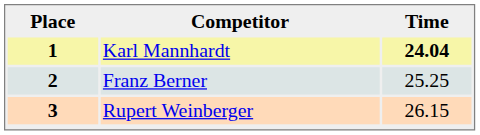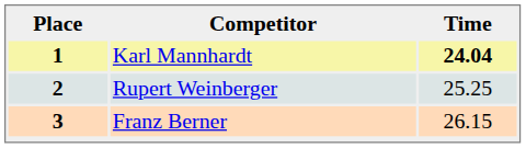2 | Competitor: Franz Berner -> Rupert Weinberger
3 | Competitor: Rupert Weinberger -> Franz Berner
